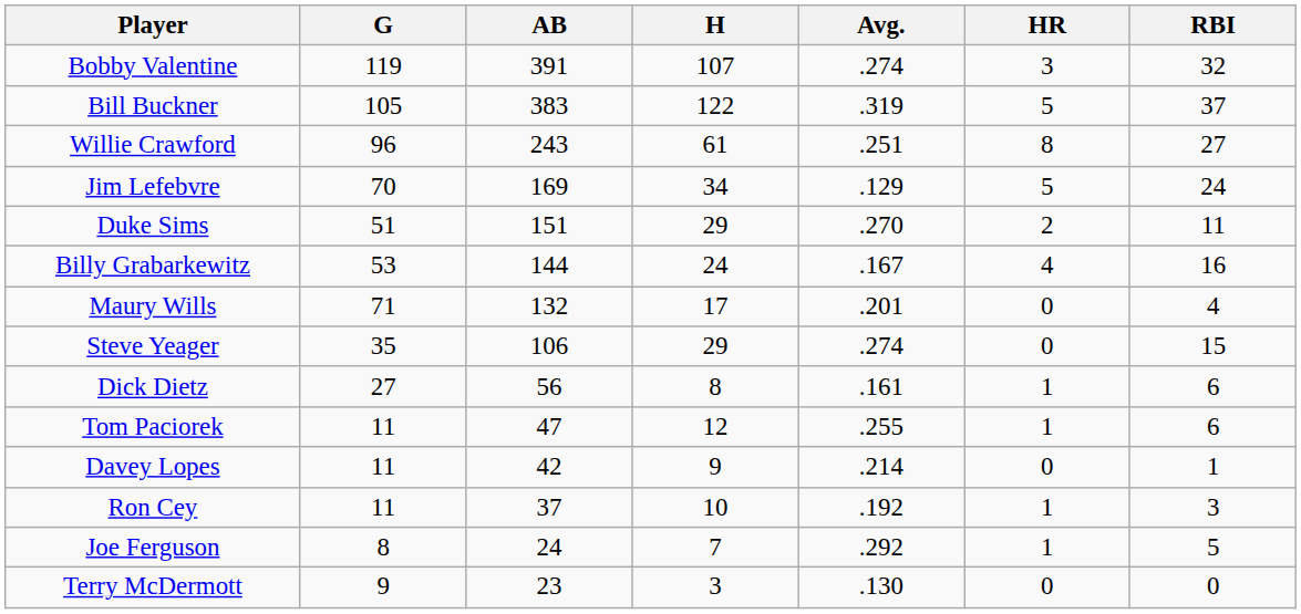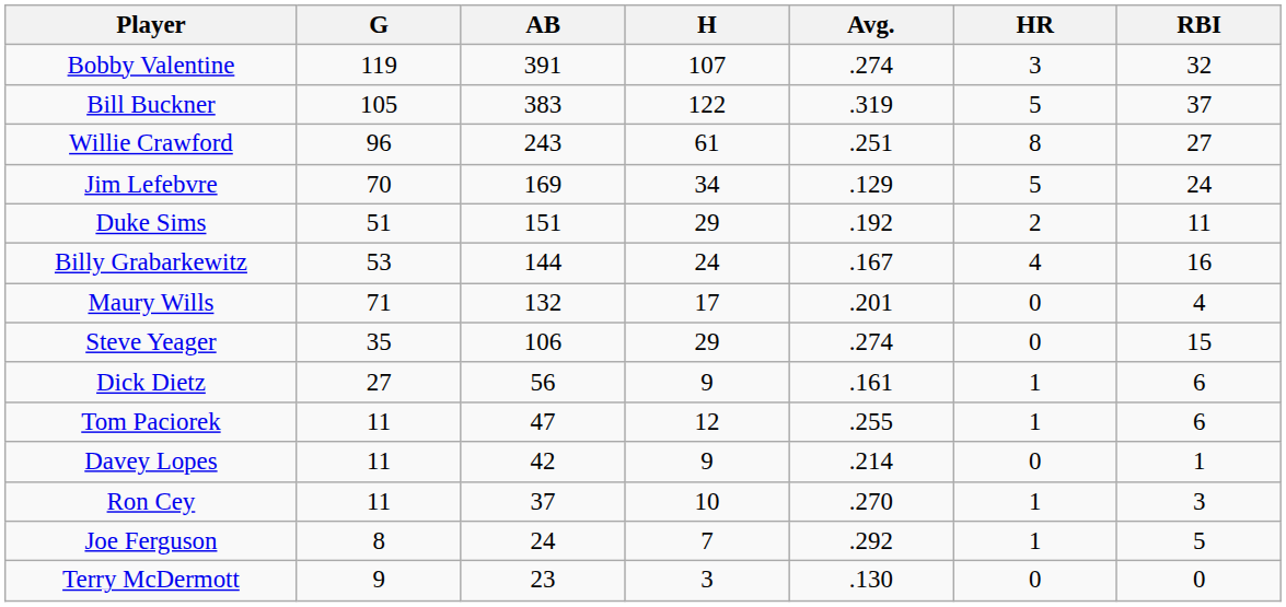Duke Sims | Avg.: .270 -> .192
Dick Dietz | H: 8 -> 9
Ron Cey | Avg.: .192 -> .270
